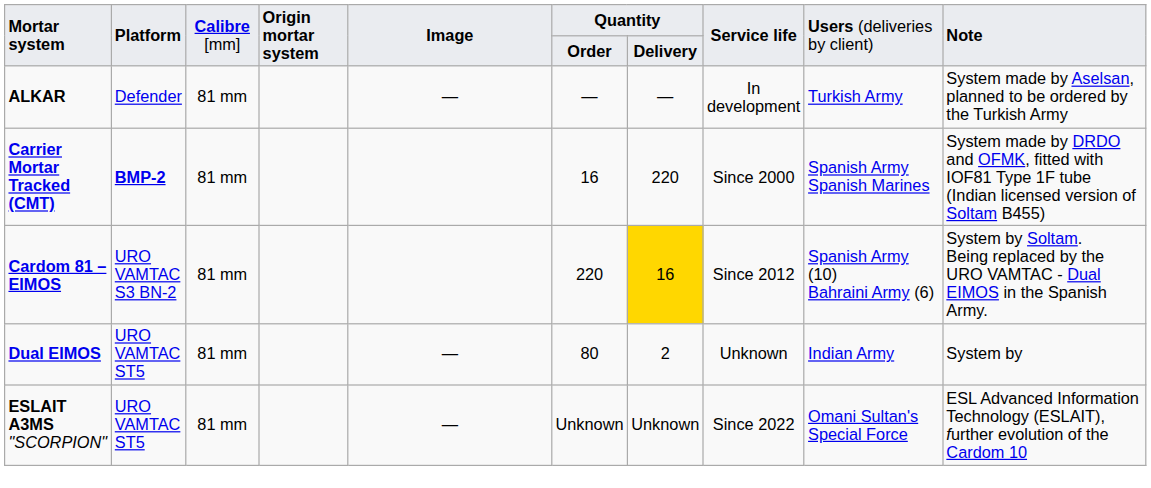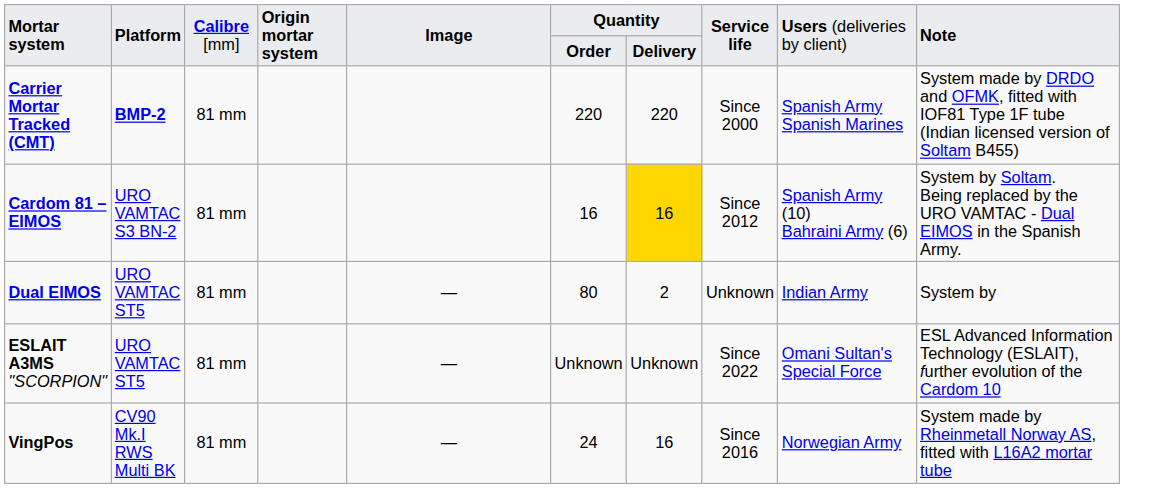- row: ALKAR | Defender | 81 mm | ― | ― | ― | In development | Turkish Army | System made by Aselsan, planned to be ordered by the Turkish Army
Carrier Mortar Tracked (CMT) | column 6: 16 -> 220
Cardom 81 – EIMOS | column 6: 220 -> 16
+ row: VingPos | CV90 Mk.I RWS Multi BK | 81 mm | ― | 24 | 16 | Since 2016 | Norwegian Army | System made by Rheinmetall Norway AS, fitted with L16A2 mortar tube
